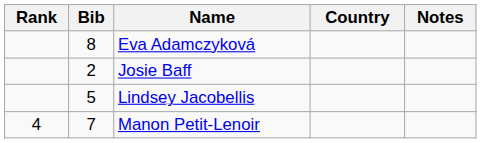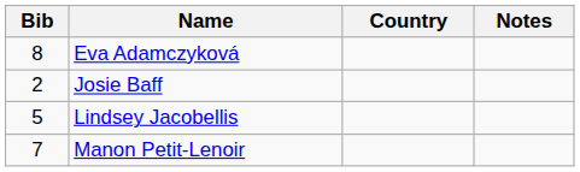- column: Rank | 4
